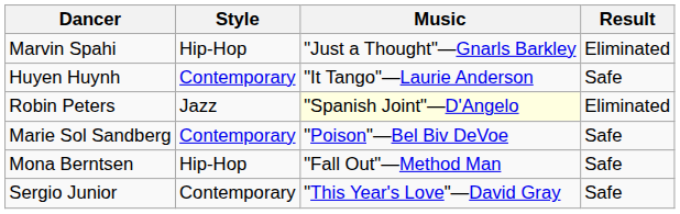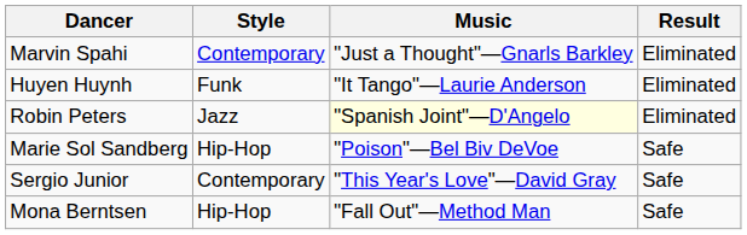Marvin Spahi | Style: Hip-Hop -> Contemporary
Huyen Huynh | Style: Contemporary -> Funk
Huyen Huynh | Result: Safe -> Eliminated
Marie Sol Sandberg | Style: Contemporary -> Hip-Hop
rows swapped: Sergio Junior <-> Mona Berntsen
